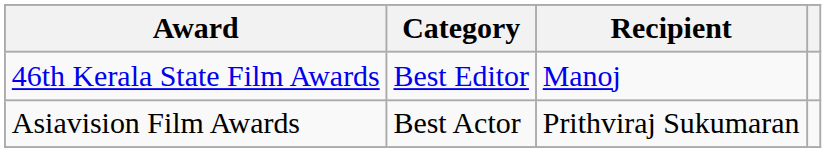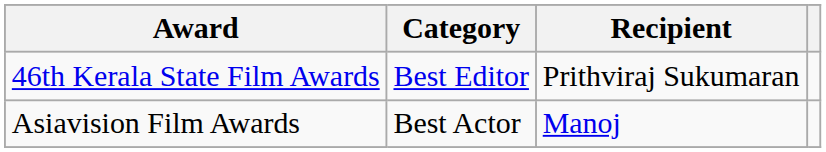46th Kerala State Film Awards | Recipient: Manoj -> Prithviraj Sukumaran
Asiavision Film Awards | Recipient: Prithviraj Sukumaran -> Manoj
